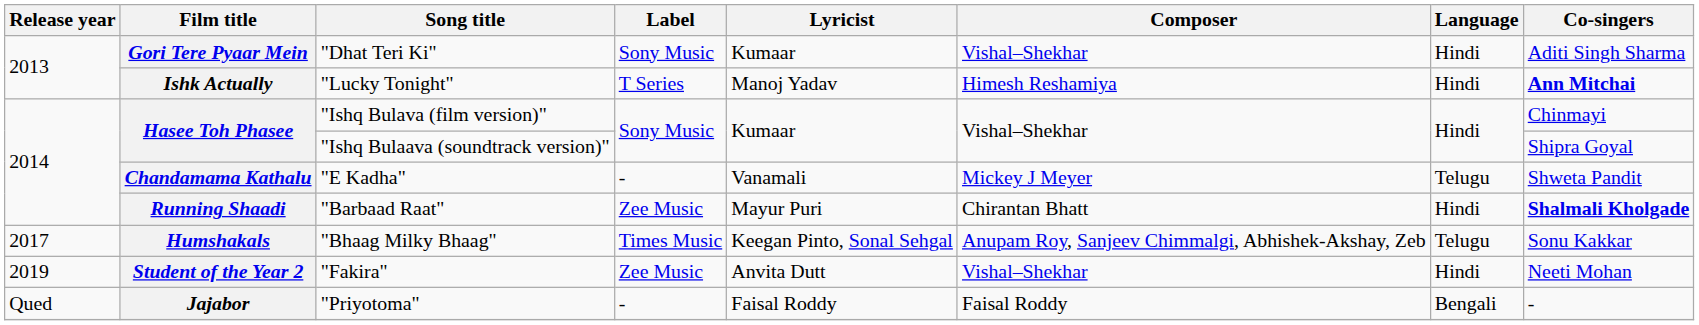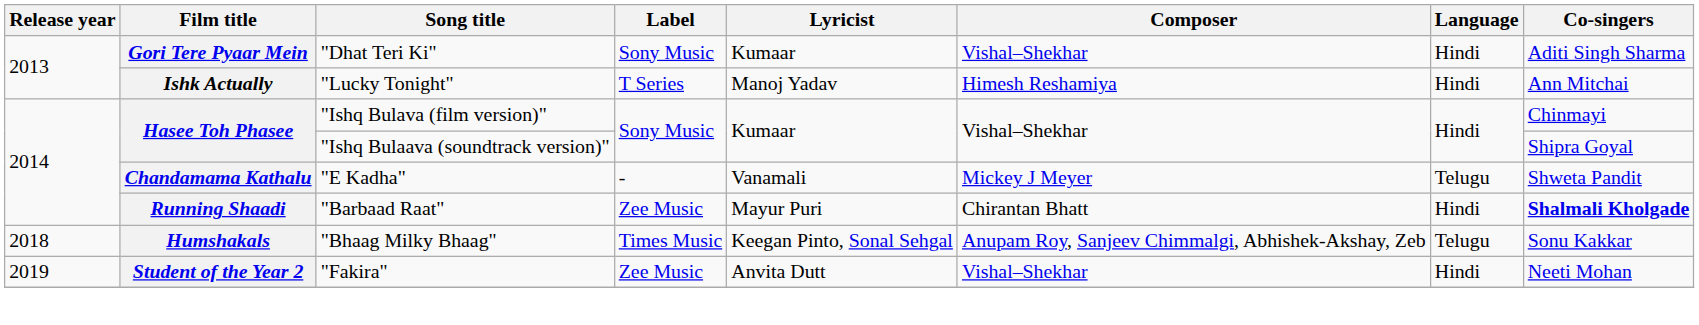"Lucky Tonight" | Co-singers: bold -> normal
"Bhaag Milky Bhaag" | Release year: 2017 -> 2018
- row: Qued | Jajabor | "Priyotoma" | - | Faisal Roddy | Faisal Roddy | Bengali | -
